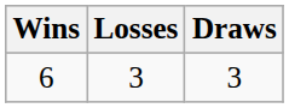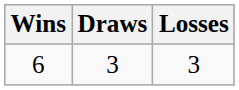columns swapped: Losses <-> Draws
